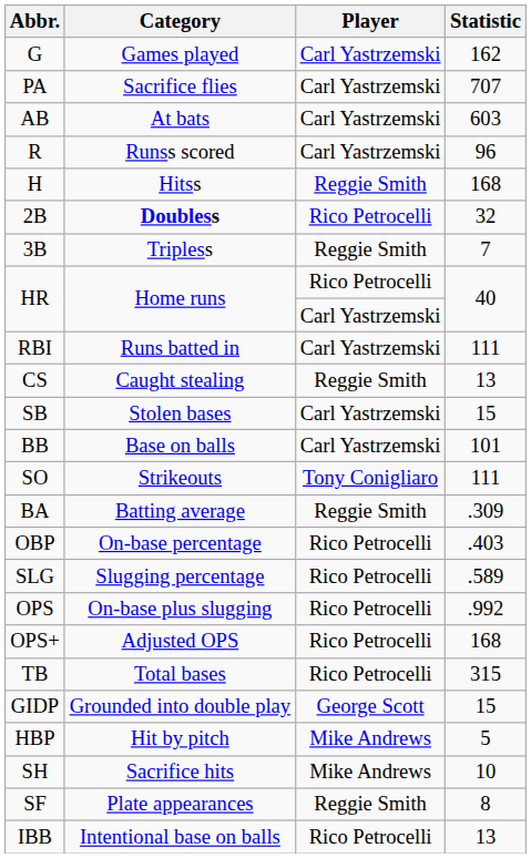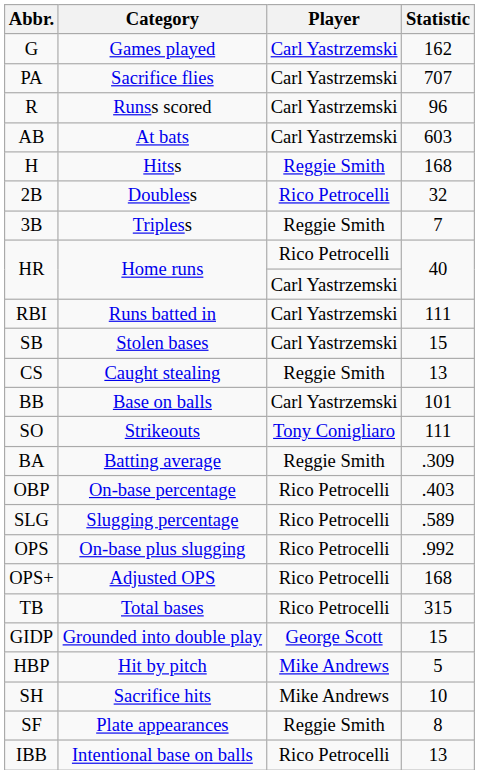rows swapped: AB <-> R
2B | Category: bold -> normal
rows swapped: SB <-> CS
